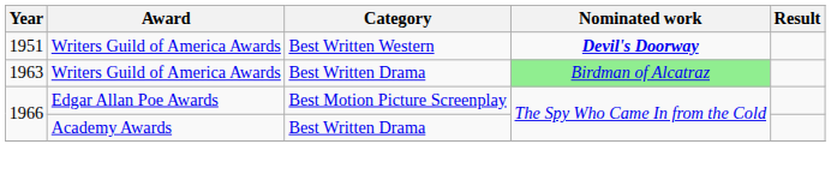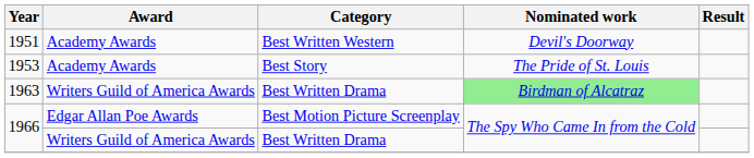1951 | Award: Writers Guild of America Awards -> Academy Awards
1951 | Nominated work: bold -> normal
+ row: 1953 | Academy Awards | Best Story | The Pride of St. Louis
1966 / Best Written Drama | Award: Academy Awards -> Writers Guild of America Awards
